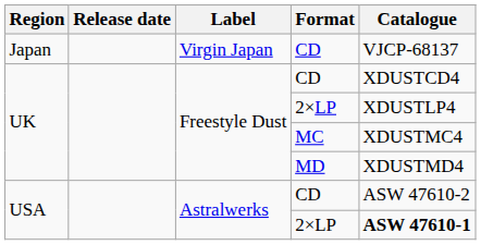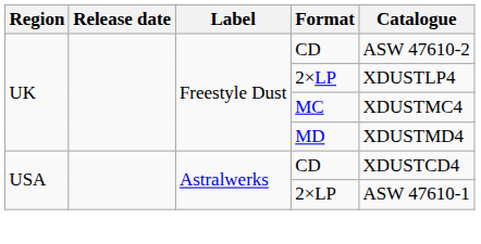- row: Japan | Virgin Japan | CD | VJCP-68137
UK / CD | Catalogue: XDUSTCD4 -> ASW 47610-2
USA / CD | Catalogue: ASW 47610-2 -> XDUSTCD4
USA / 2×LP | Catalogue: bold -> normal
